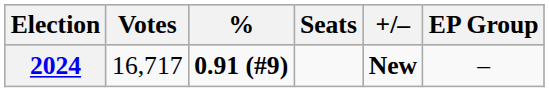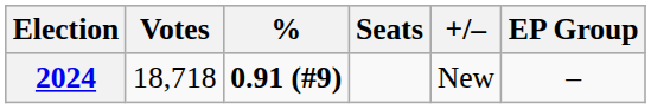2024 | Votes: 16,717 -> 18,718
2024 | +/–: bold -> normal
